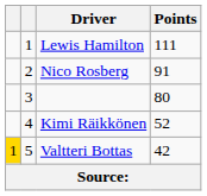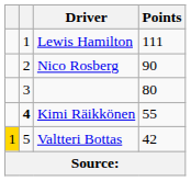Nico Rosberg | Points: 91 -> 90
Kimi Räikkönen | column 2: normal -> bold
Kimi Räikkönen | Points: 52 -> 55
